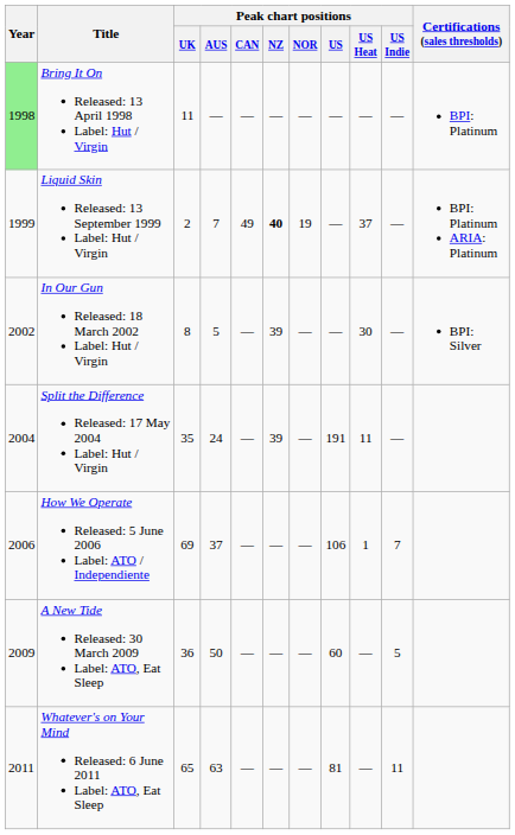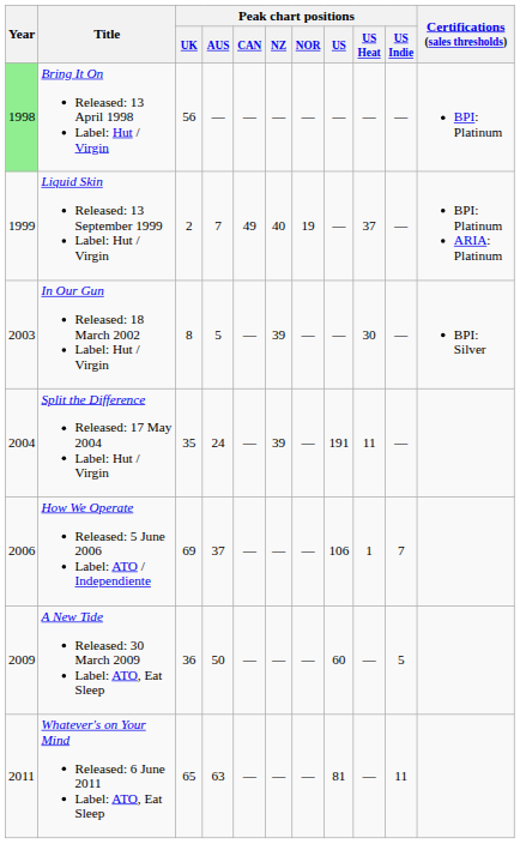Bring It On Released: 13 April 1998 Label: Hut / Virgin | Peak chart positions / UK: 11 -> 56
Liquid Skin Released: 13 September 1999 Label: Hut / Virgin | Peak chart positions / NZ: bold -> normal
In Our Gun Released: 18 March 2002 Label: Hut / Virgin | Year: 2002 -> 2003
